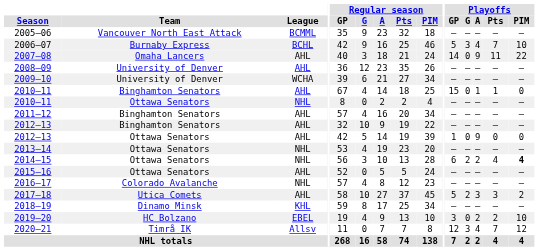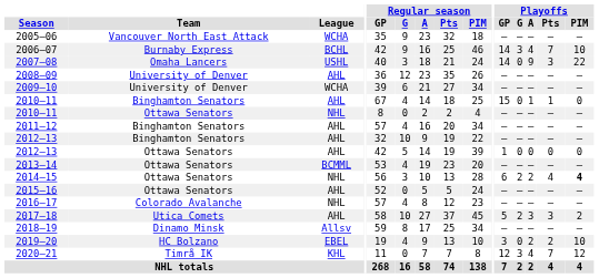2005–06 | League: BCMML -> WCHA
2006–07 | Playoffs / GP: 5 -> 14
2007–08 | League: AHL -> USHL
2007–08 | Playoffs / Pts: 11 -> 3
2012–13 / Ottawa Senators | Playoffs / A: 9 -> 0
2013–14 | League: NHL -> BCMML
2018–19 | League: KHL -> Allsv
2020–21 | League: Allsv -> KHL
